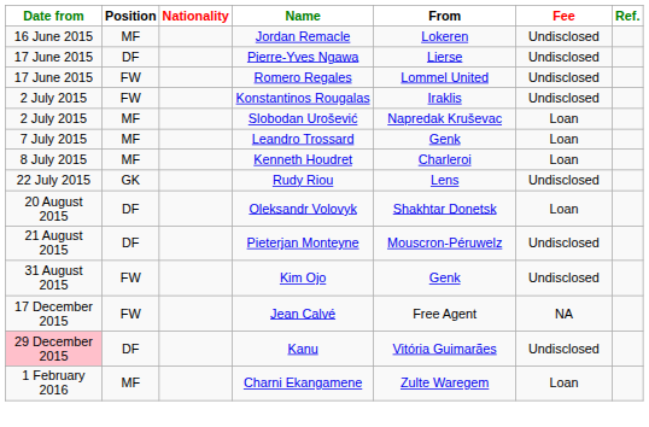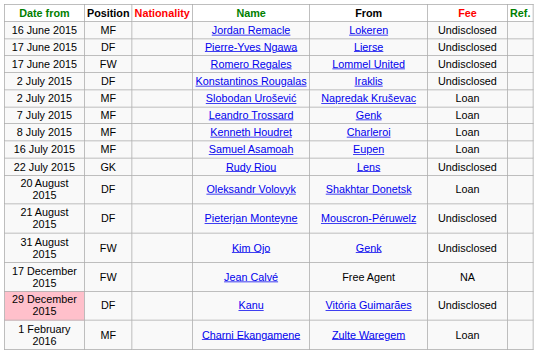Konstantinos Rougalas | Position: FW -> DF
+ row: 16 July 2015 | MF | Samuel Asamoah | Eupen | Loan
